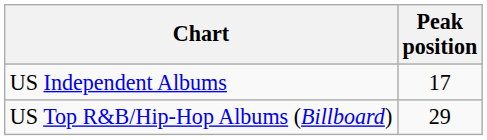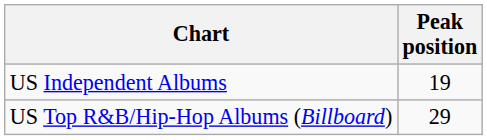US Independent Albums | Peak position: 17 -> 19
